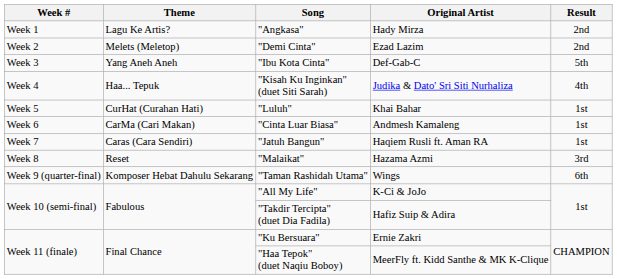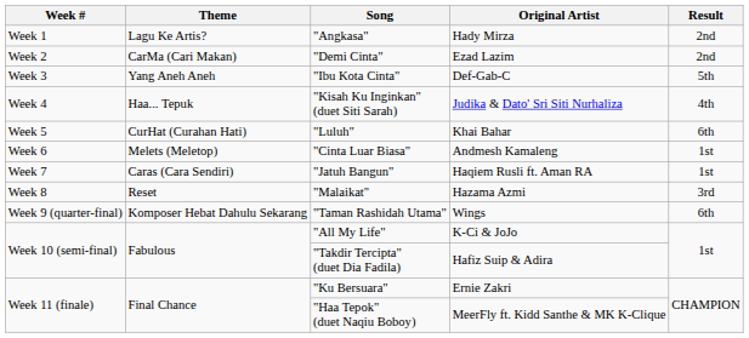"Demi Cinta" | Theme: Melets (Meletop) -> CarMa (Cari Makan)
"Luluh" | Result: 1st -> 6th
"Cinta Luar Biasa" | Theme: CarMa (Cari Makan) -> Melets (Meletop)
